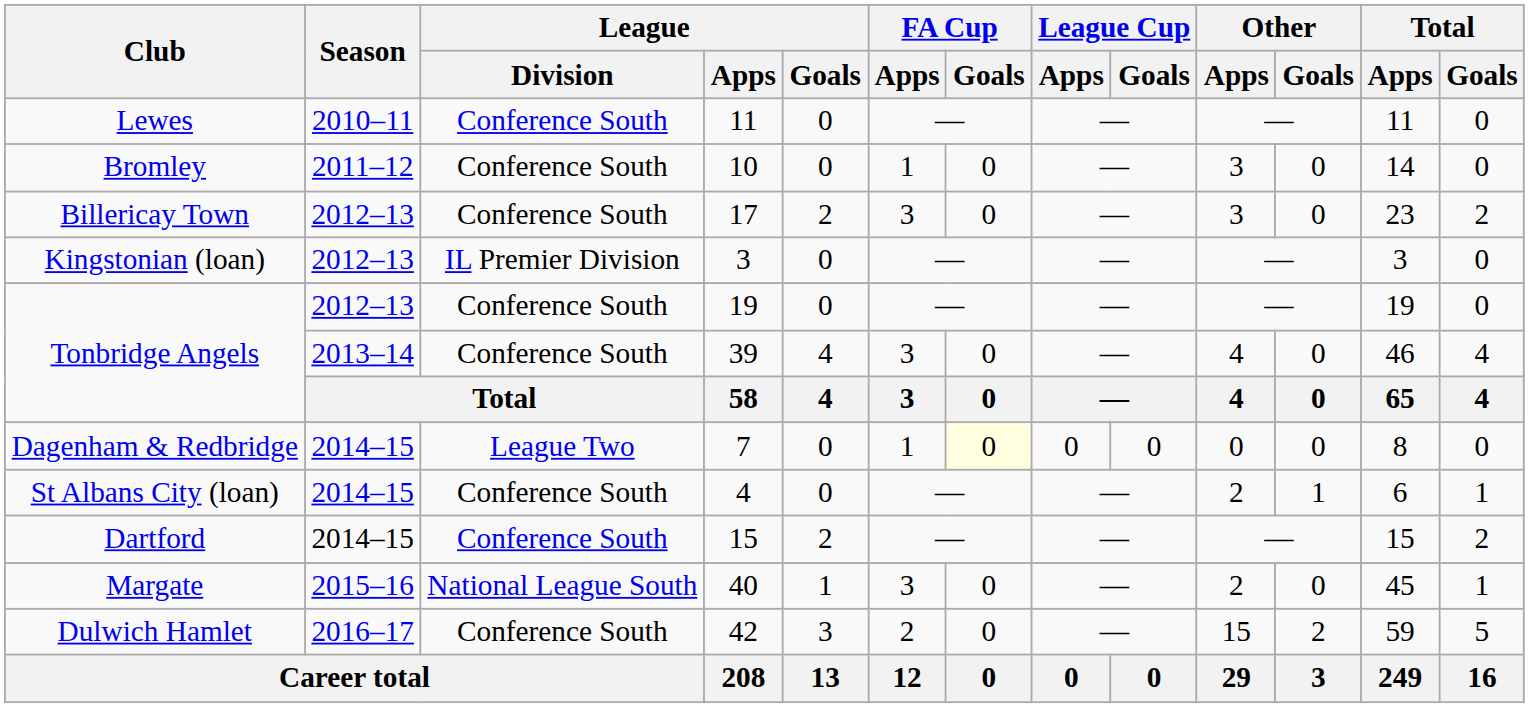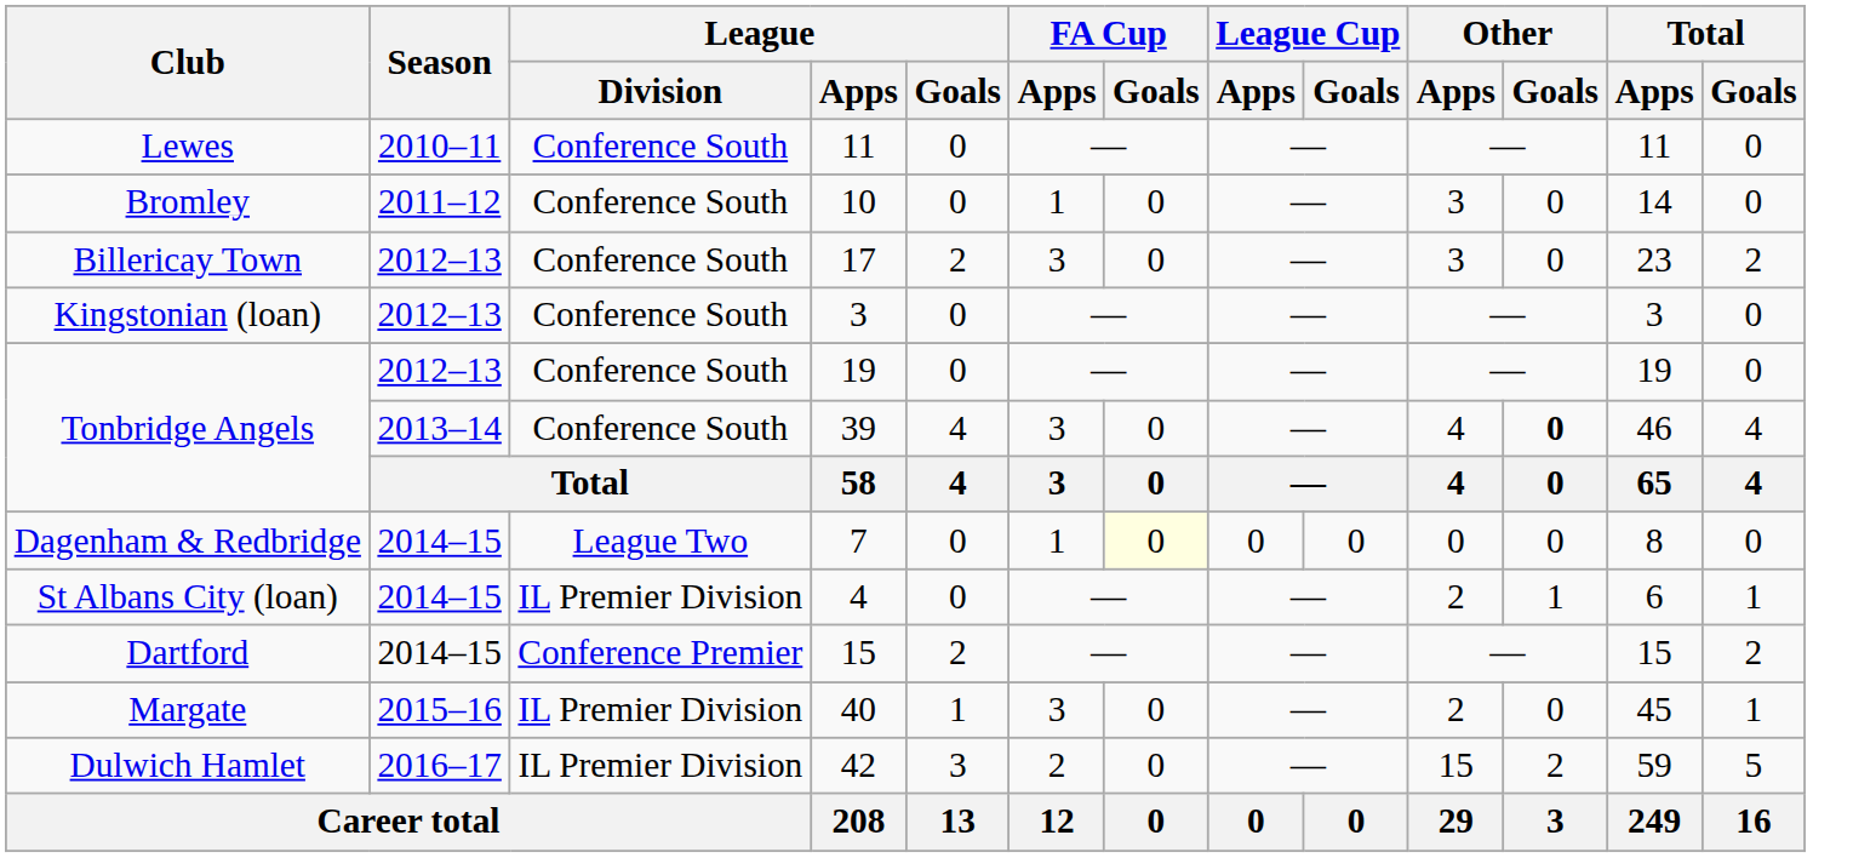Kingstonian (loan) | League / Division: IL Premier Division -> Conference South
Tonbridge Angels / 39 | Other / Goals: normal -> bold
St Albans City (loan) | League / Division: Conference South -> IL Premier Division
Dartford | League / Division: Conference South -> Conference Premier
Margate | League / Division: National League South -> IL Premier Division
Dulwich Hamlet | League / Division: Conference South -> IL Premier Division
